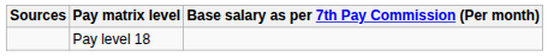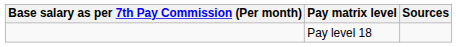columns swapped: Base salary as per 7th Pay Commission (Per month) <-> Sources
